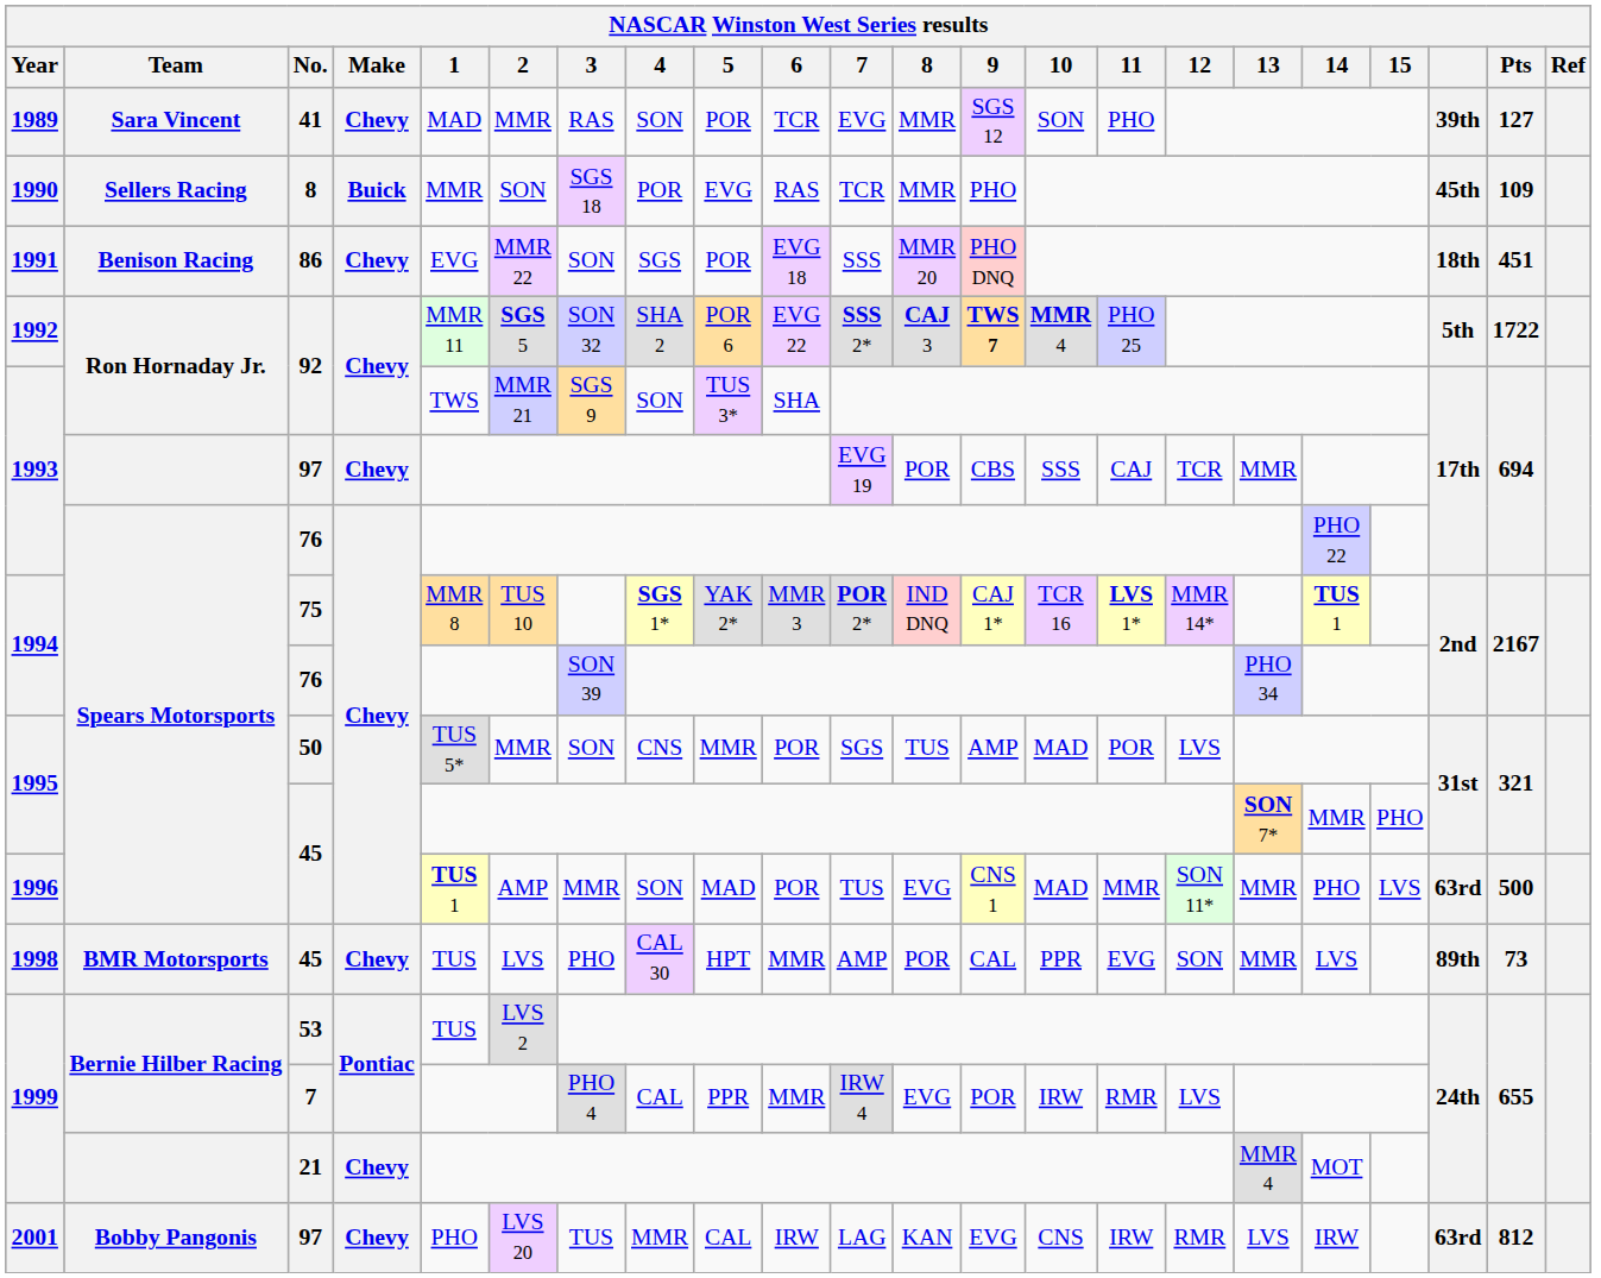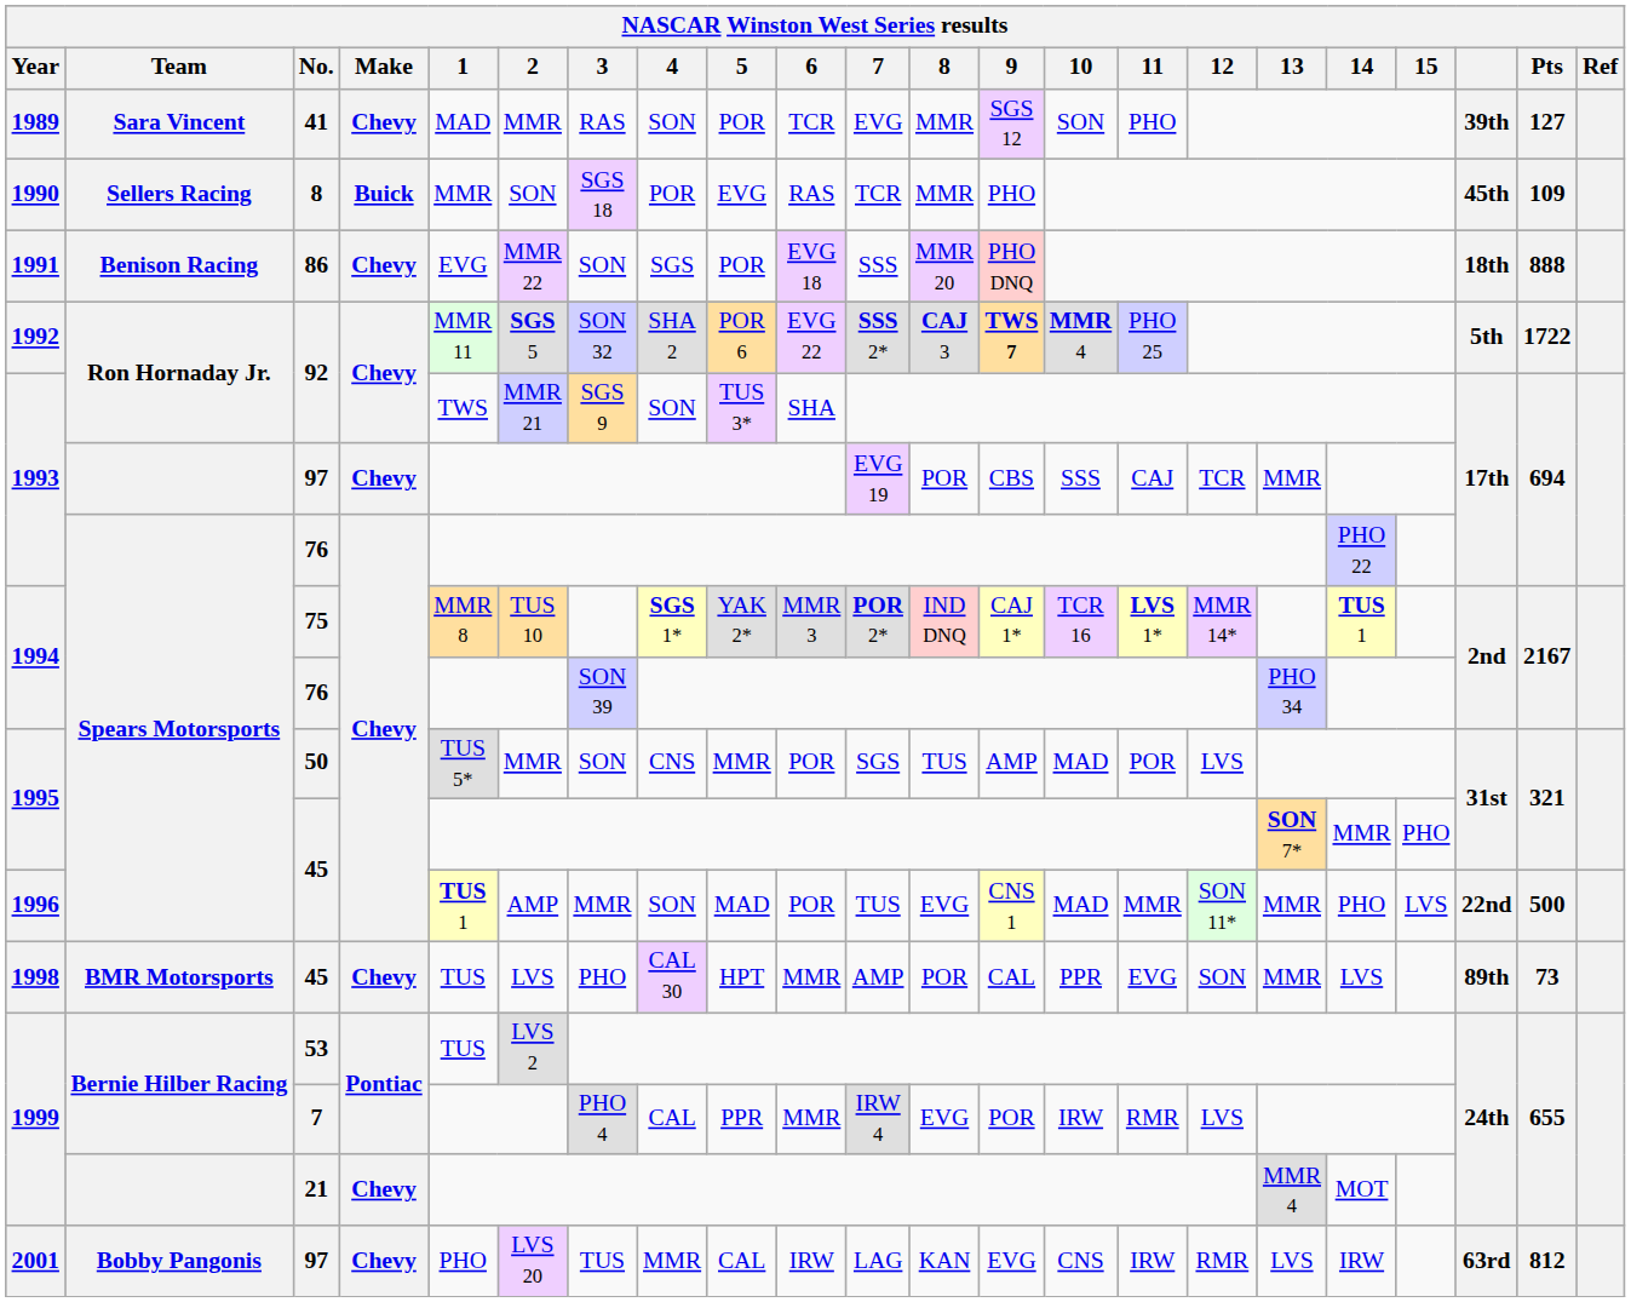86 | Pts: 451 -> 888
1996 / 45 | column 20: 63rd -> 22nd
